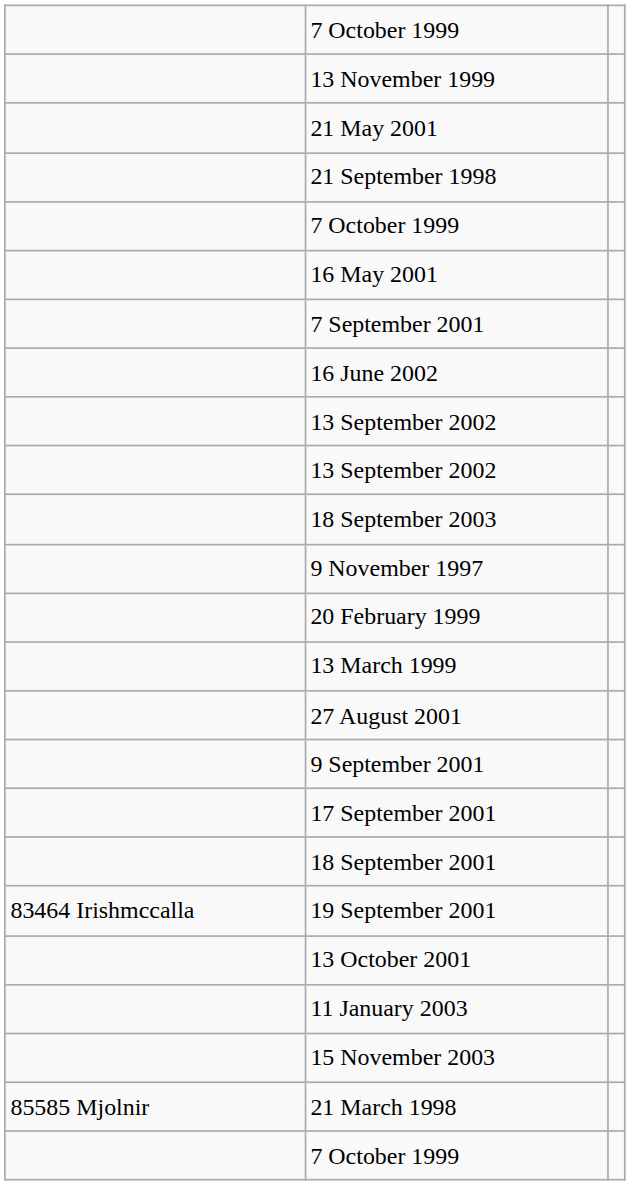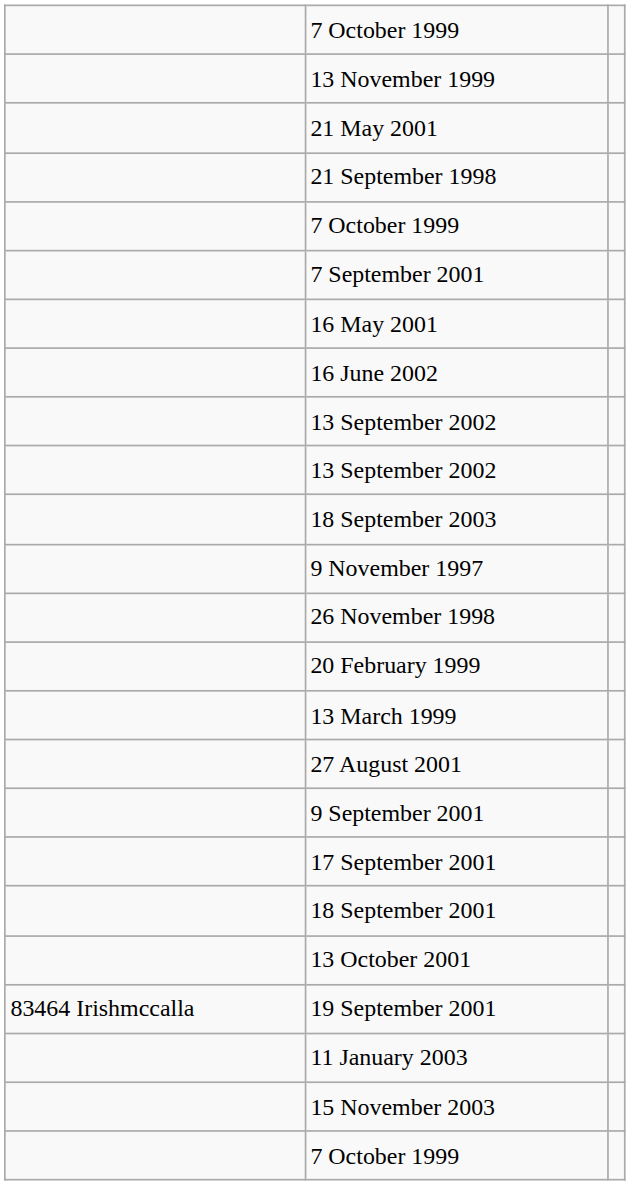rows swapped: 16 May 2001 <-> 7 September 2001
+ row: 26 November 1998
rows swapped: 19 September 2001 <-> 13 October 2001
- row: 85585 Mjolnir | 21 March 1998
